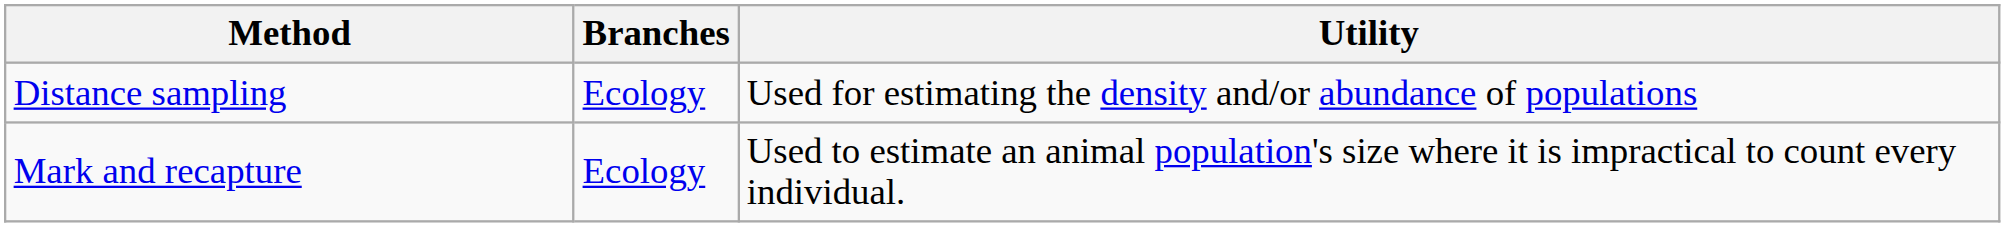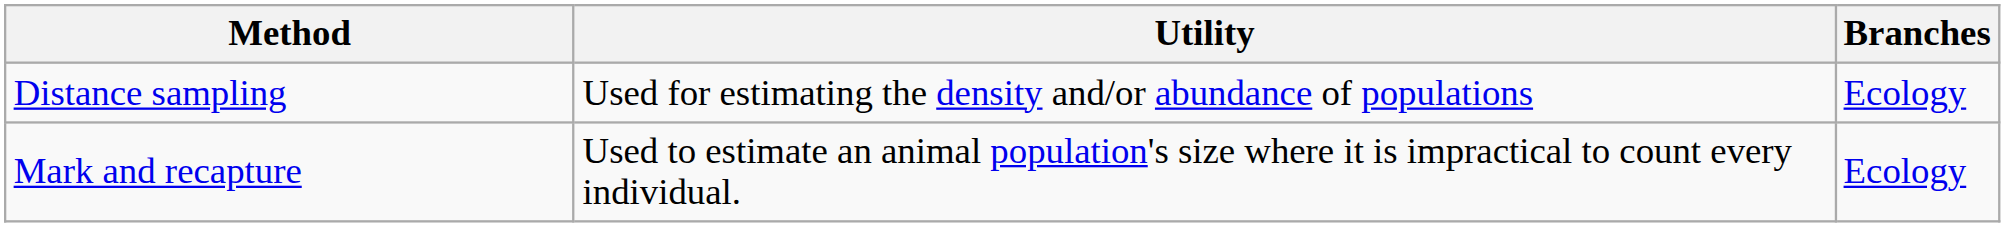columns swapped: Utility <-> Branches
